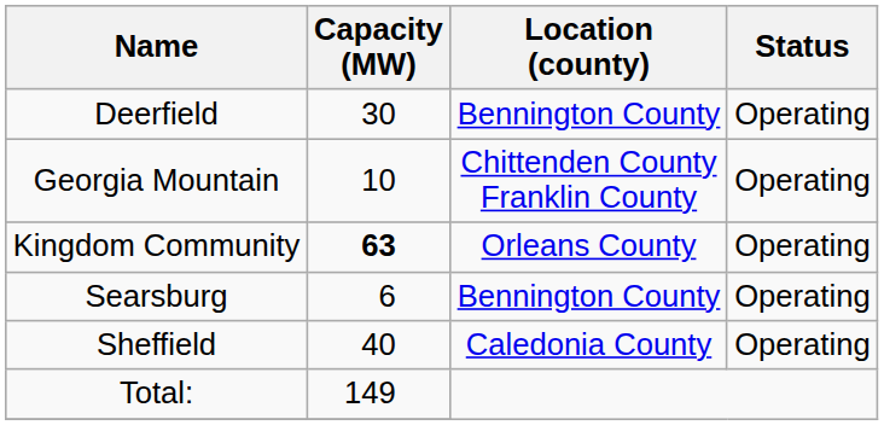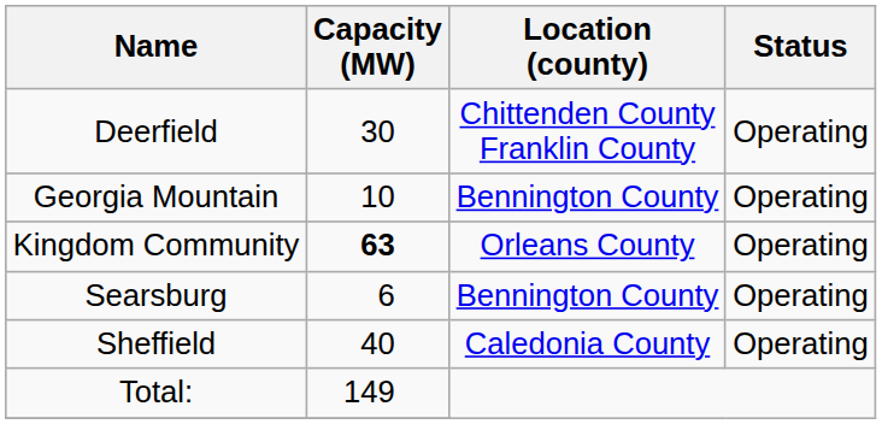Deerfield | Location (county): Bennington County -> Chittenden County Franklin County
Georgia Mountain | Location (county): Chittenden County Franklin County -> Bennington County
